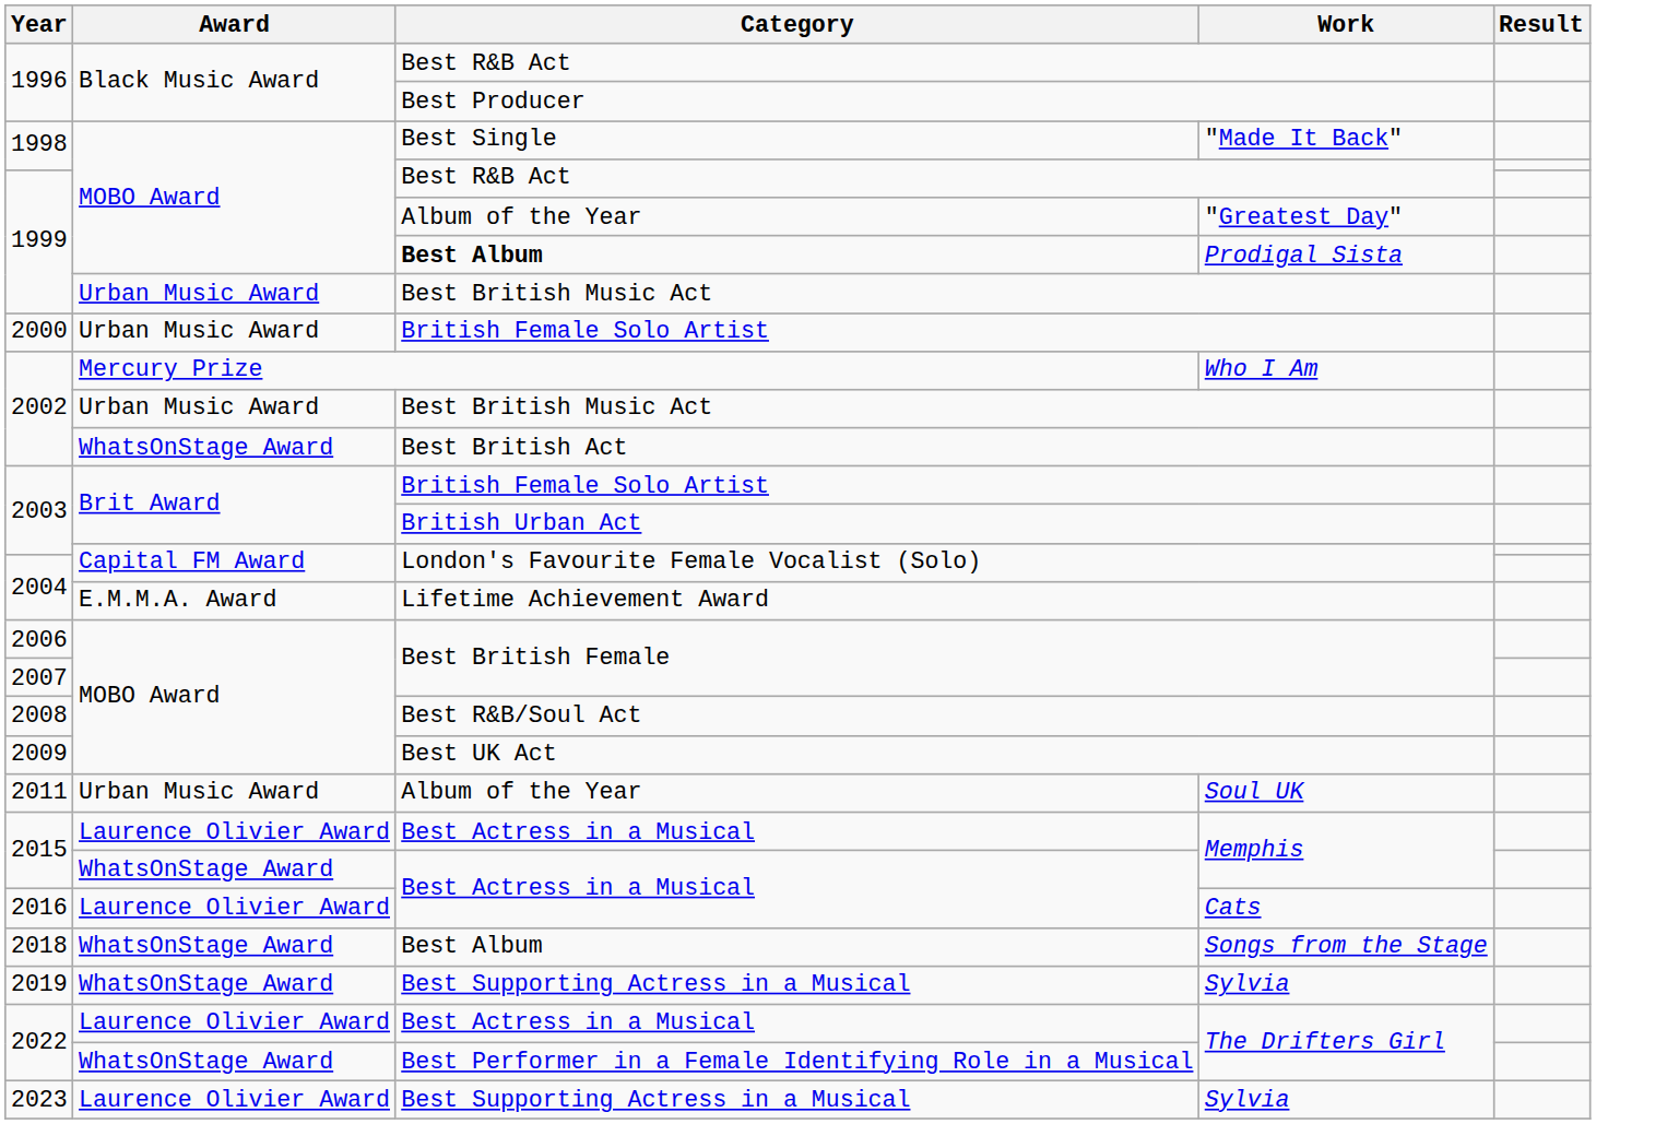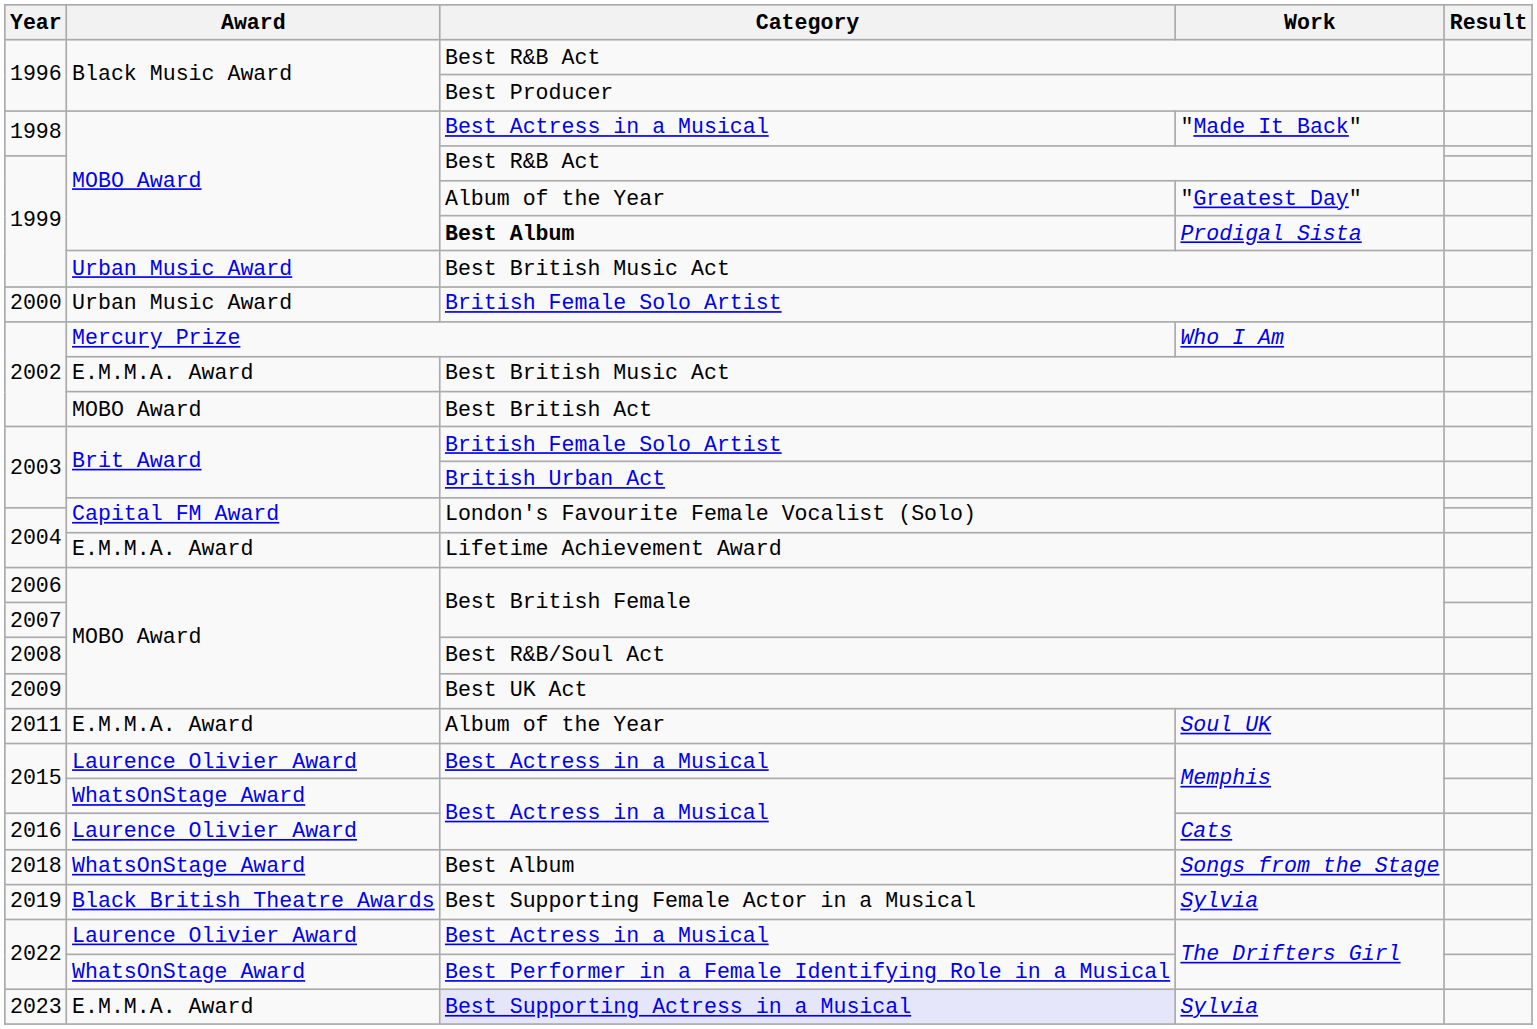"Made It Back" | Category: Best Single -> Best Actress in a Musical
2002 / Best British Music Act | Award: Urban Music Award -> E.M.M.A. Award
Best British Act | Award: WhatsOnStage Award -> MOBO Award
Soul UK | Award: Urban Music Award -> E.M.M.A. Award
2019 / Sylvia | Award: WhatsOnStage Award -> Black British Theatre Awards
2019 / Sylvia | Category: Best Supporting Actress in a Musical -> Best Supporting Female Actor in a Musical
2023 / Sylvia | Award: Laurence Olivier Award -> E.M.M.A. Award
2023 / Sylvia | Category: no background -> lavender background
